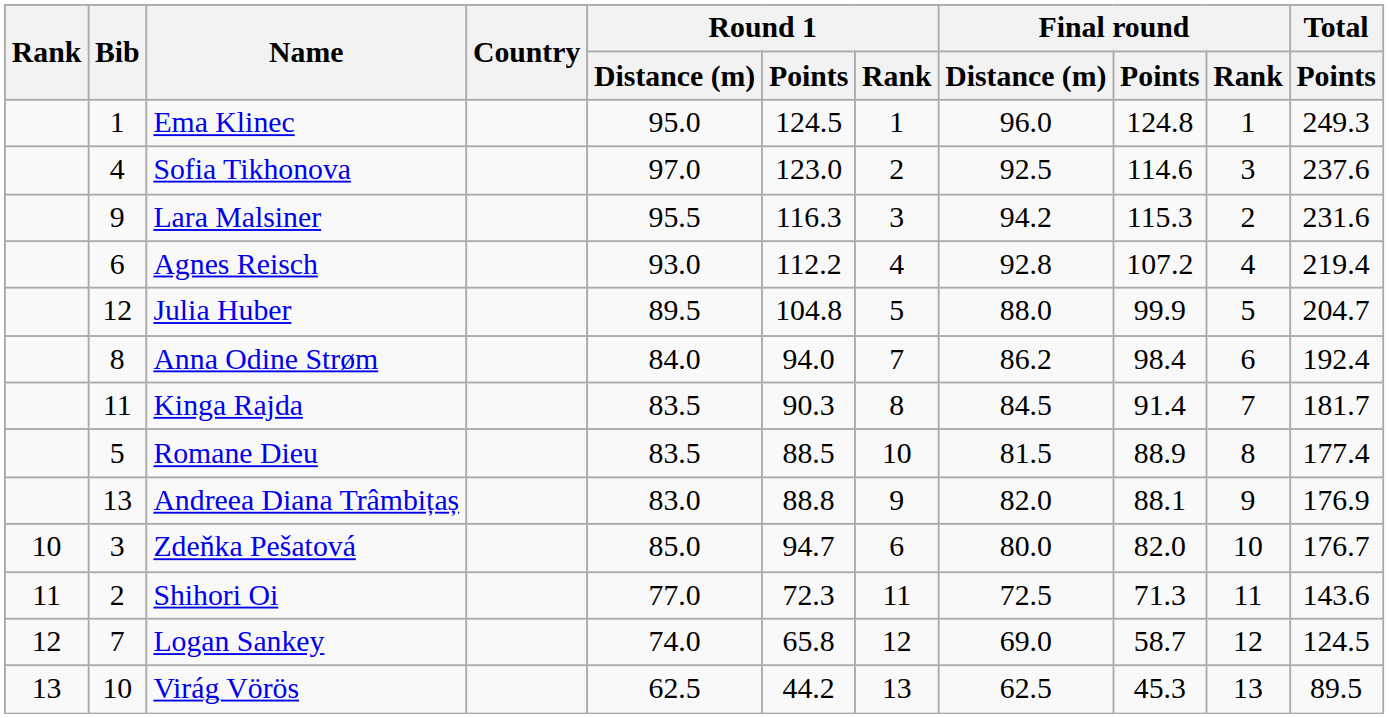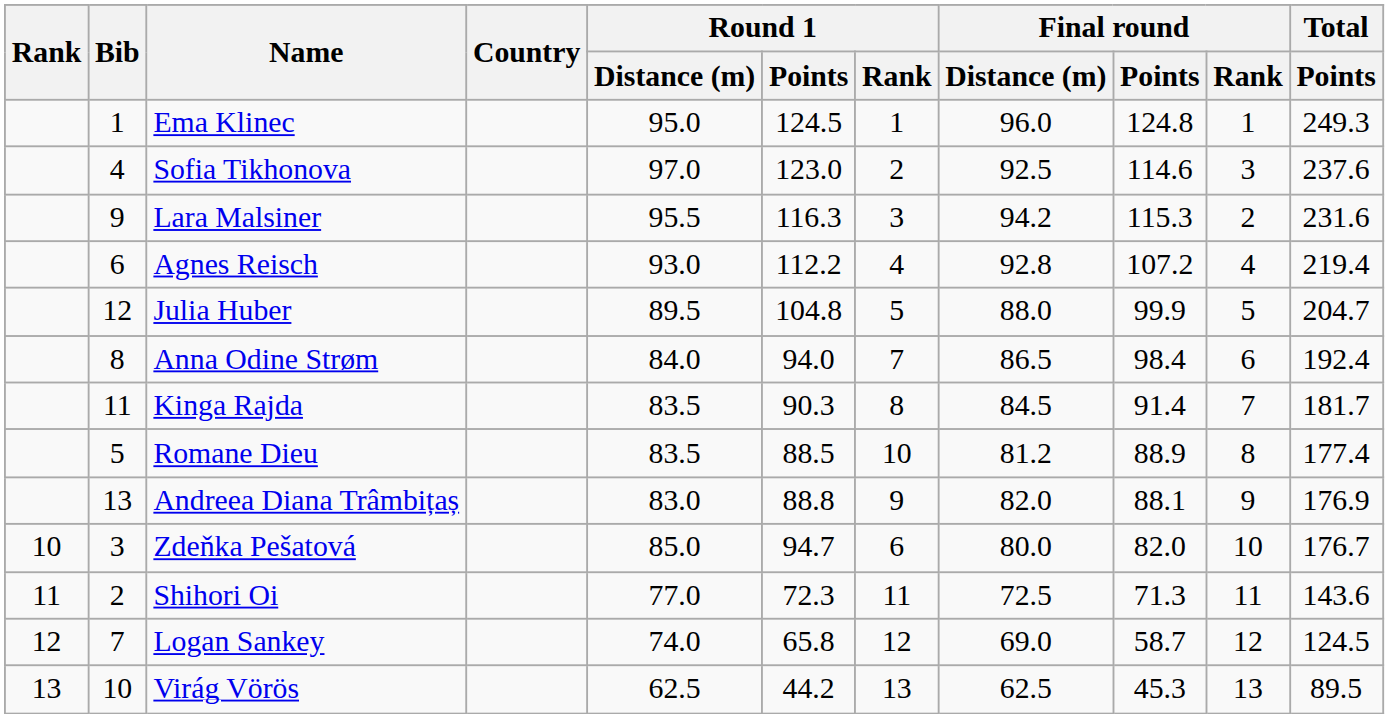Anna Odine Strøm | Final round / Distance (m): 86.2 -> 86.5
Romane Dieu | Final round / Distance (m): 81.5 -> 81.2
